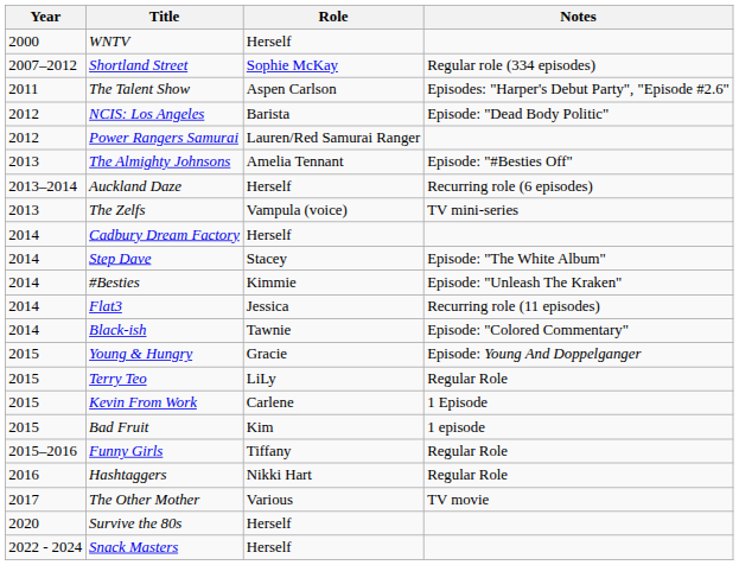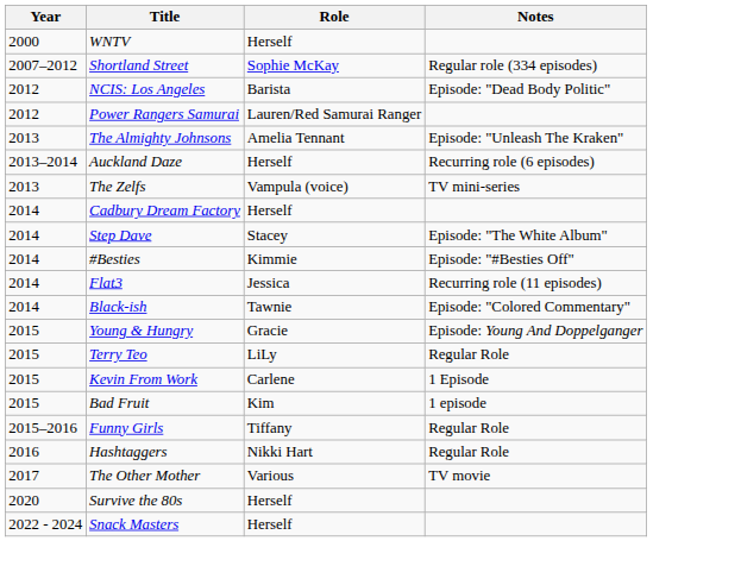- row: 2011 | The Talent Show | Aspen Carlson | Episodes: "Harper's Debut Party", "Episode #2.6"
The Almighty Johnsons | Notes: Episode: "#Besties Off" -> Episode: "Unleash The Kraken"
#Besties | Notes: Episode: "Unleash The Kraken" -> Episode: "#Besties Off"
